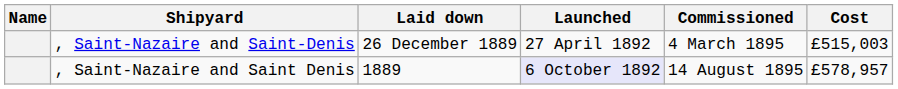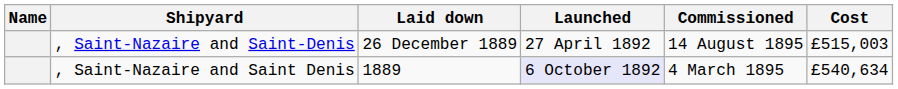, Saint-Nazaire and Saint-Denis | Commissioned: 4 March 1895 -> 14 August 1895
, Saint-Nazaire and Saint Denis | Commissioned: 14 August 1895 -> 4 March 1895
, Saint-Nazaire and Saint Denis | Cost: £578,957 -> £540,634
